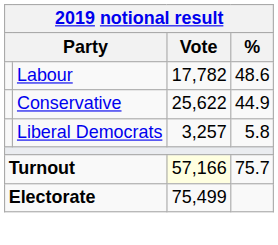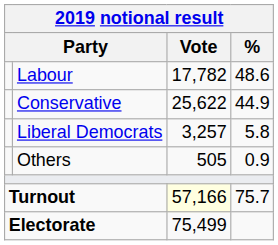+ row: Others | 505 | 0.9
